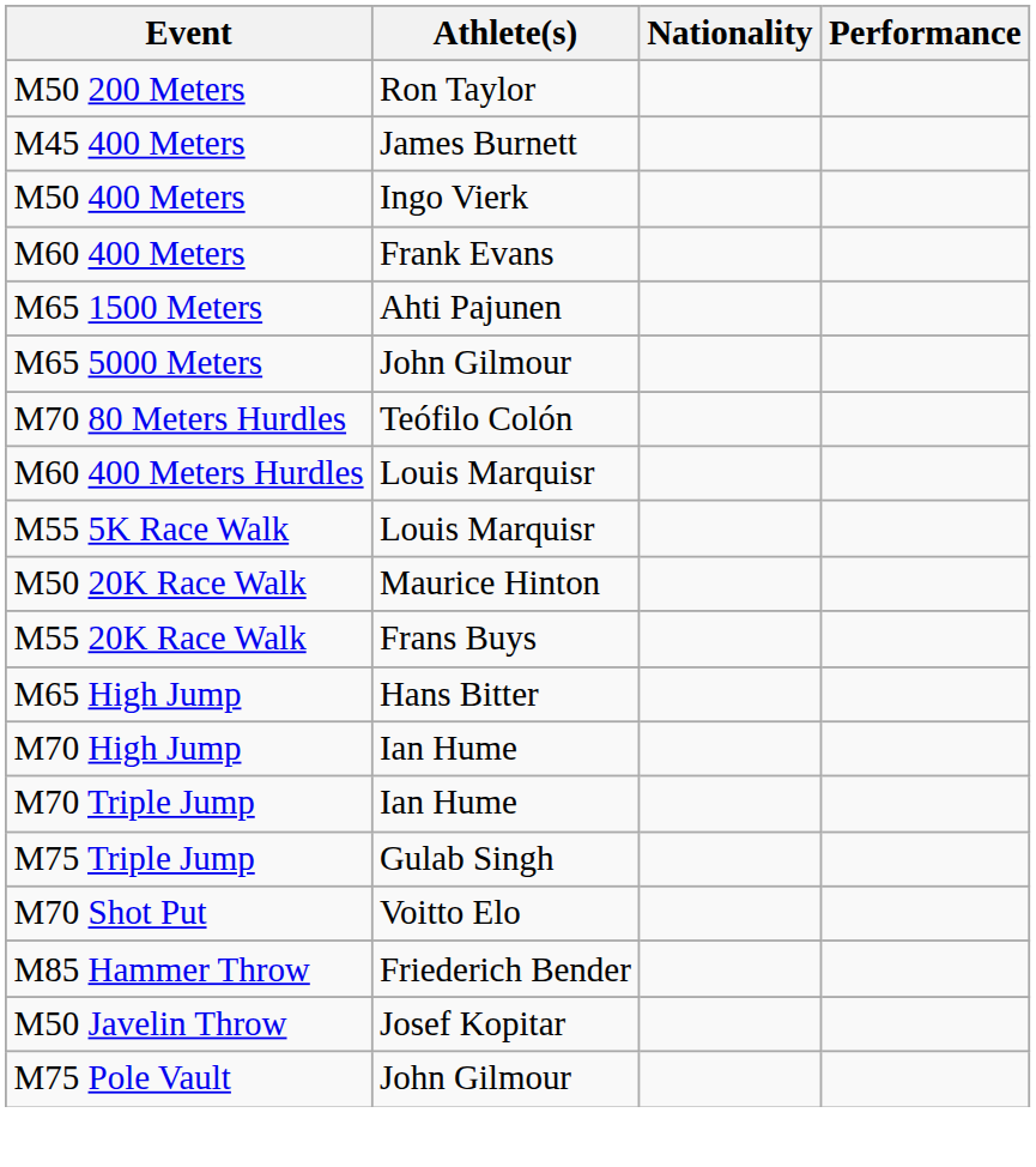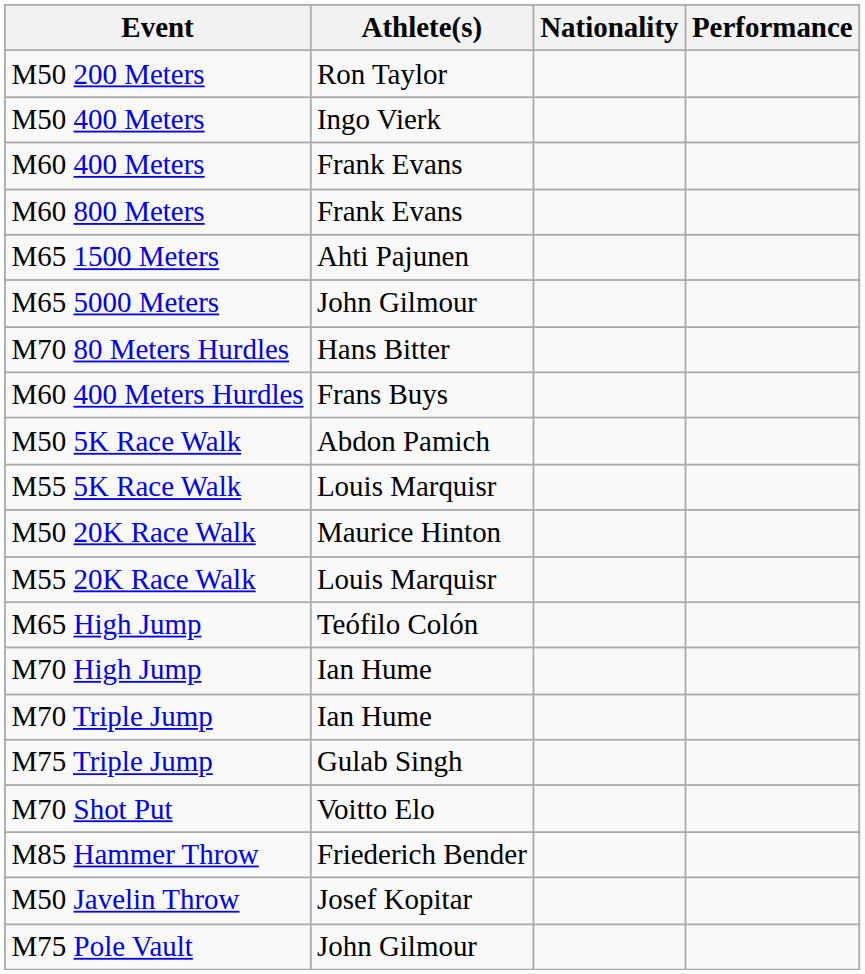- row: M45 400 Meters | James Burnett
+ row: M60 800 Meters | Frank Evans
M70 80 Meters Hurdles | Athlete(s): Teófilo Colón -> Hans Bitter
M60 400 Meters Hurdles | Athlete(s): Louis Marquisr -> Frans Buys
+ row: M50 5K Race Walk | Abdon Pamich
M55 20K Race Walk | Athlete(s): Frans Buys -> Louis Marquisr
M65 High Jump | Athlete(s): Hans Bitter -> Teófilo Colón
